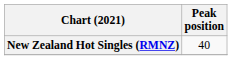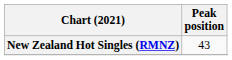New Zealand Hot Singles (RMNZ) | Peak position: 40 -> 43
